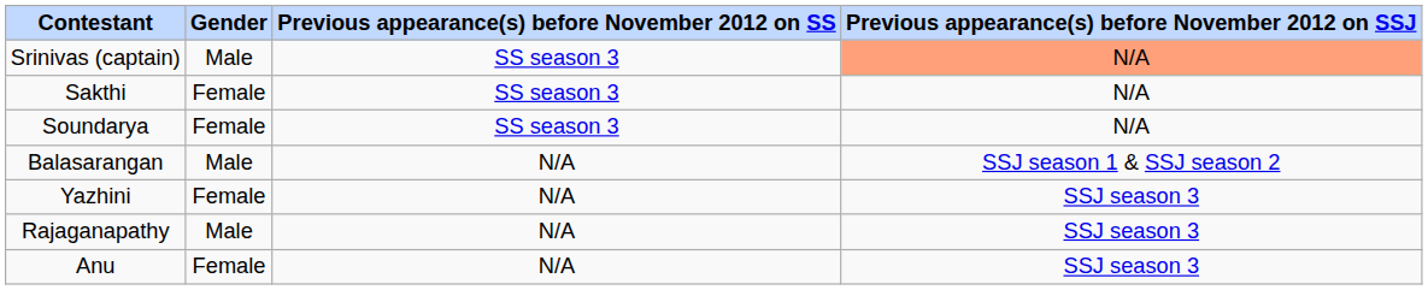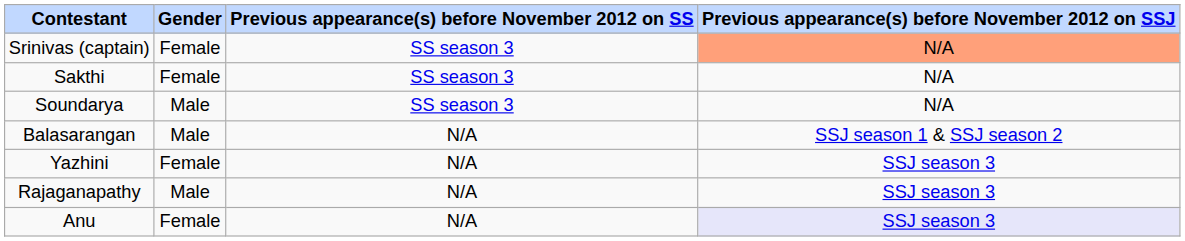Srinivas (captain) | Gender: Male -> Female
Soundarya | Gender: Female -> Male
Anu | Previous appearance(s) before November 2012 on SSJ: no background -> lavender background
